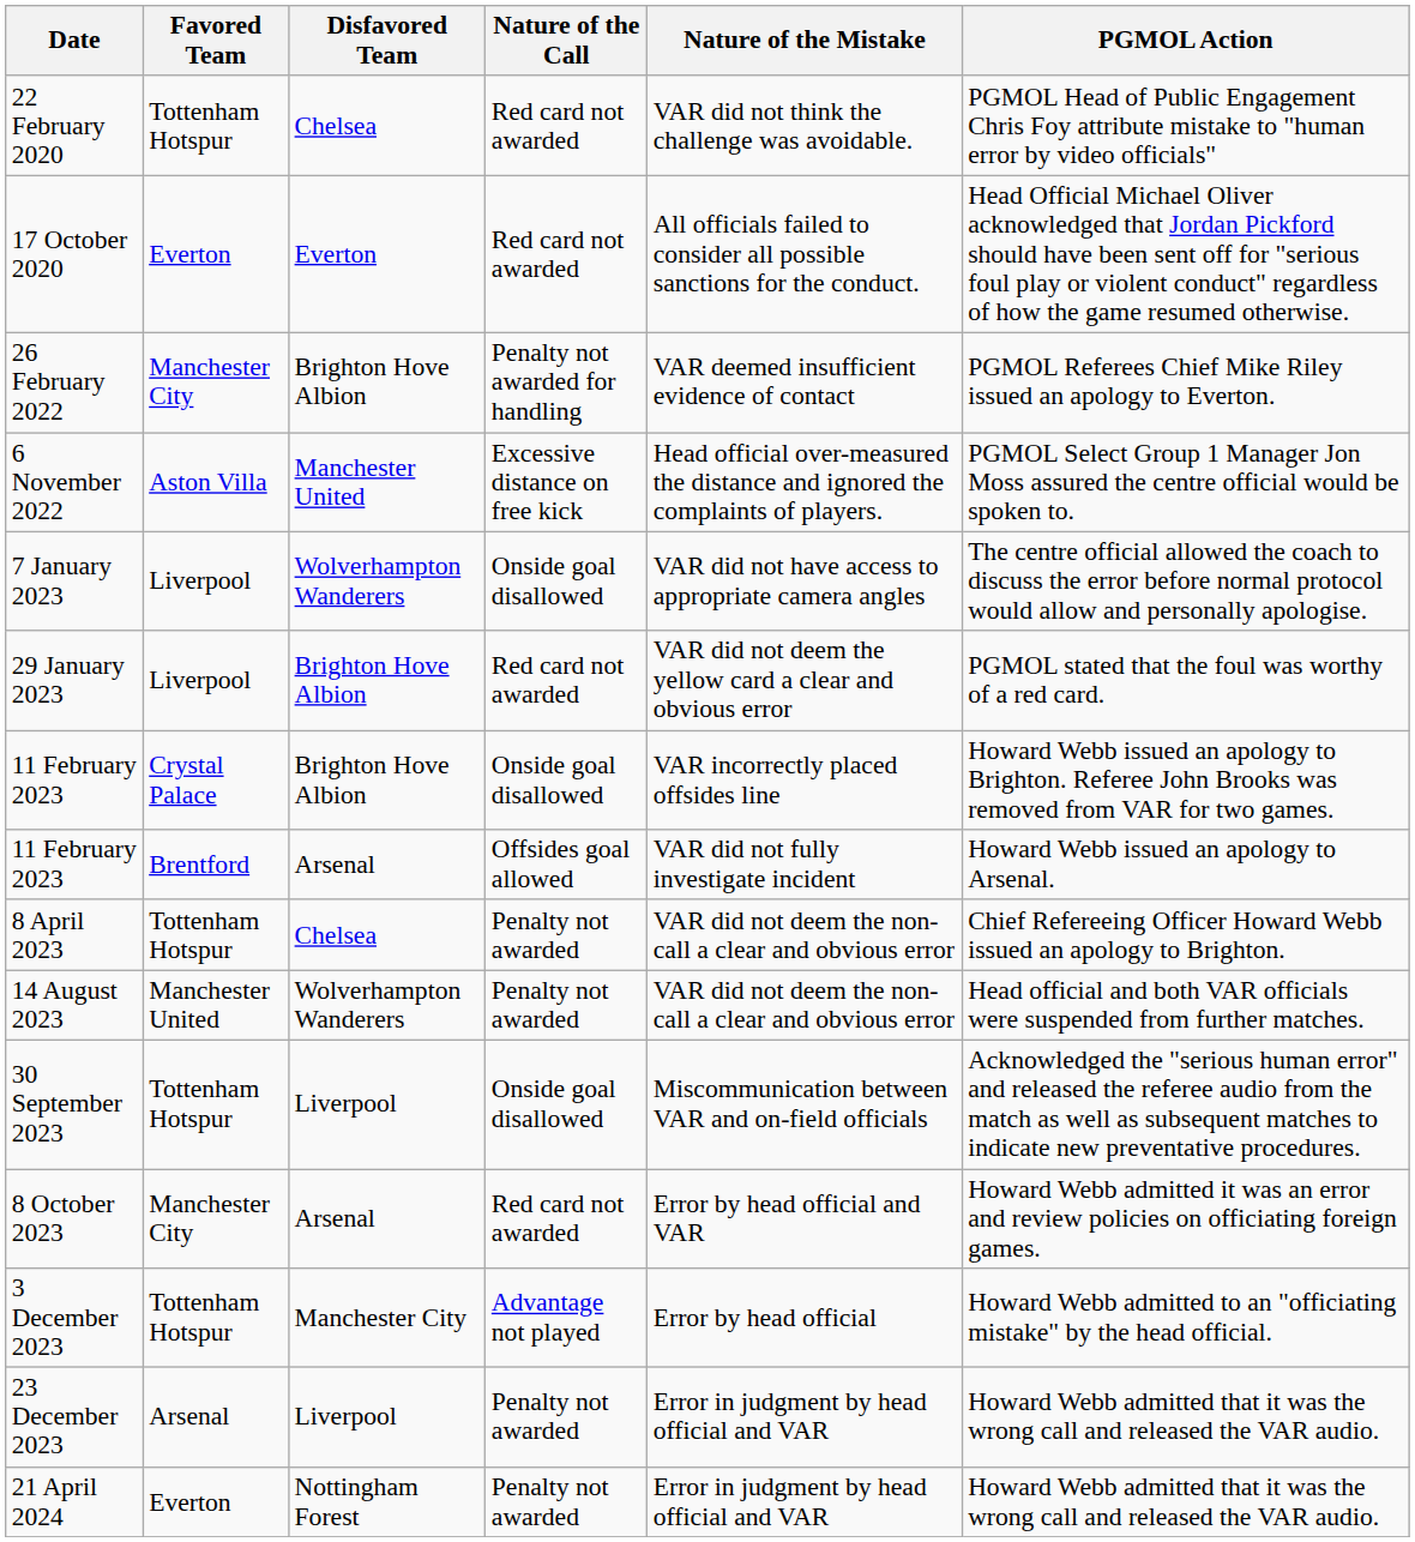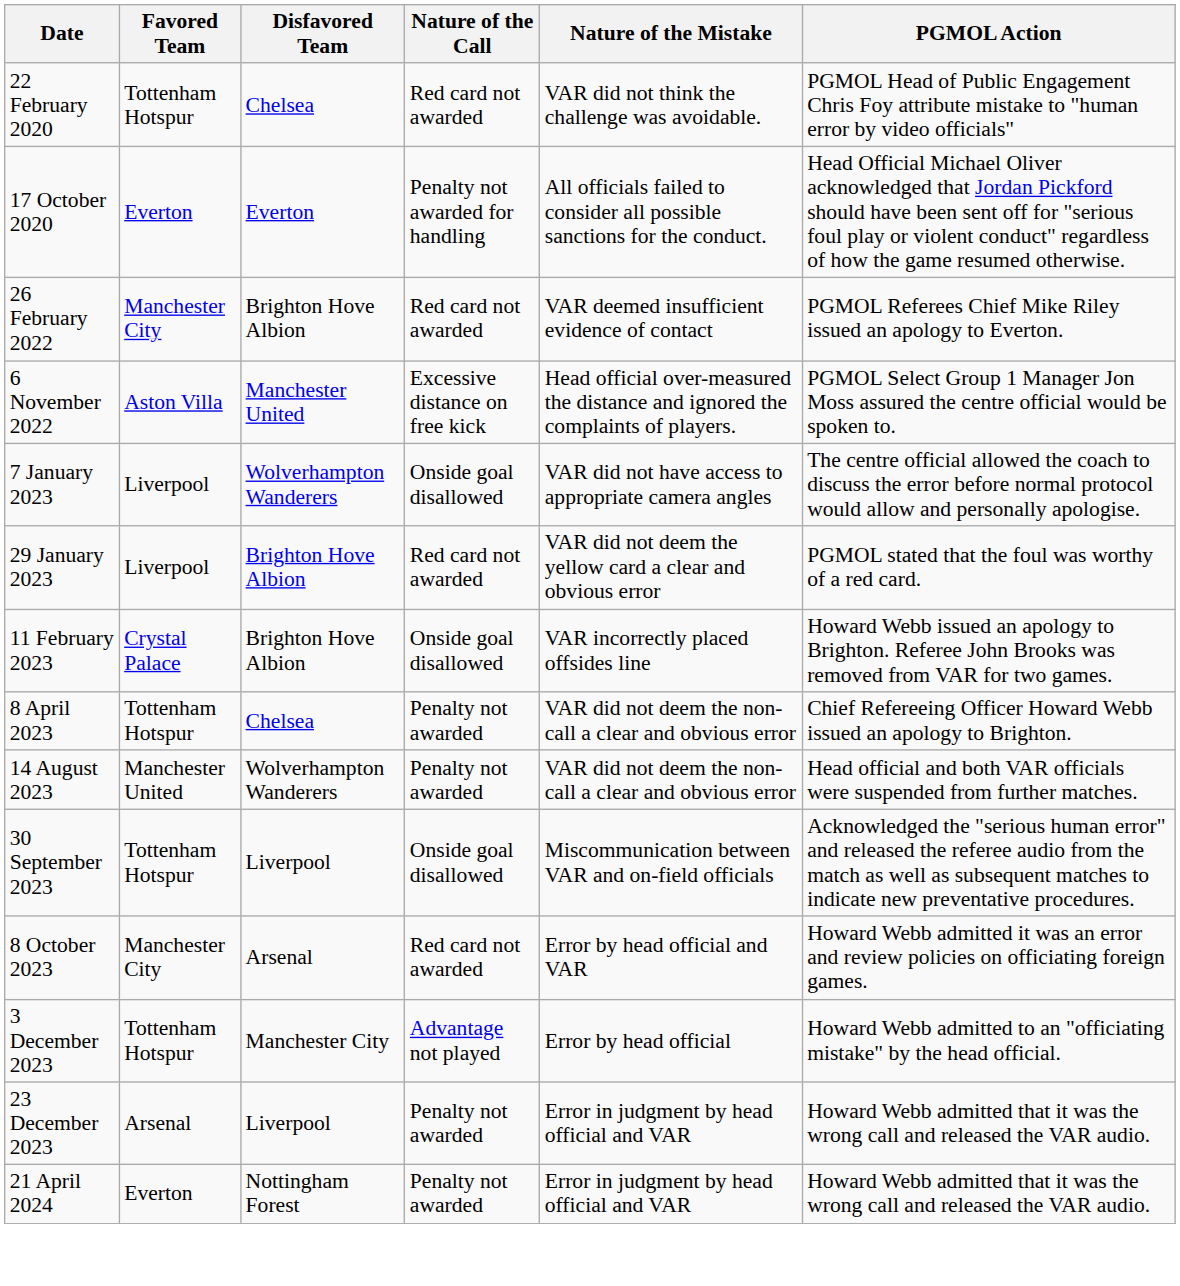17 October 2020 | Nature of the Call: Red card not awarded -> Penalty not awarded for handling
26 February 2022 | Nature of the Call: Penalty not awarded for handling -> Red card not awarded
- row: 11 February 2023 | Brentford | Arsenal | Offsides goal allowed | VAR did not fully investigate incident | Howard Webb issued an apology to Arsenal.
